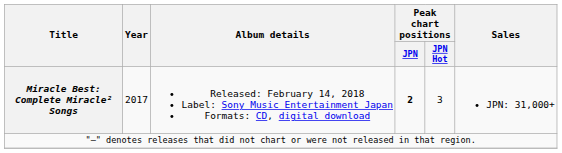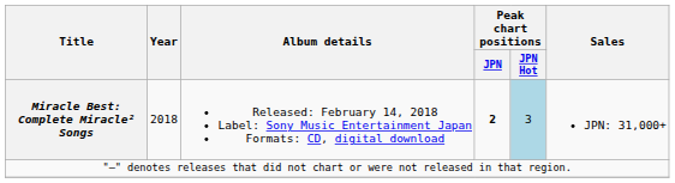Miracle Best: Complete Miracle² Songs | Year: 2017 -> 2018
Miracle Best: Complete Miracle² Songs | Peak chart positions / JPN Hot: no background -> lightblue background
